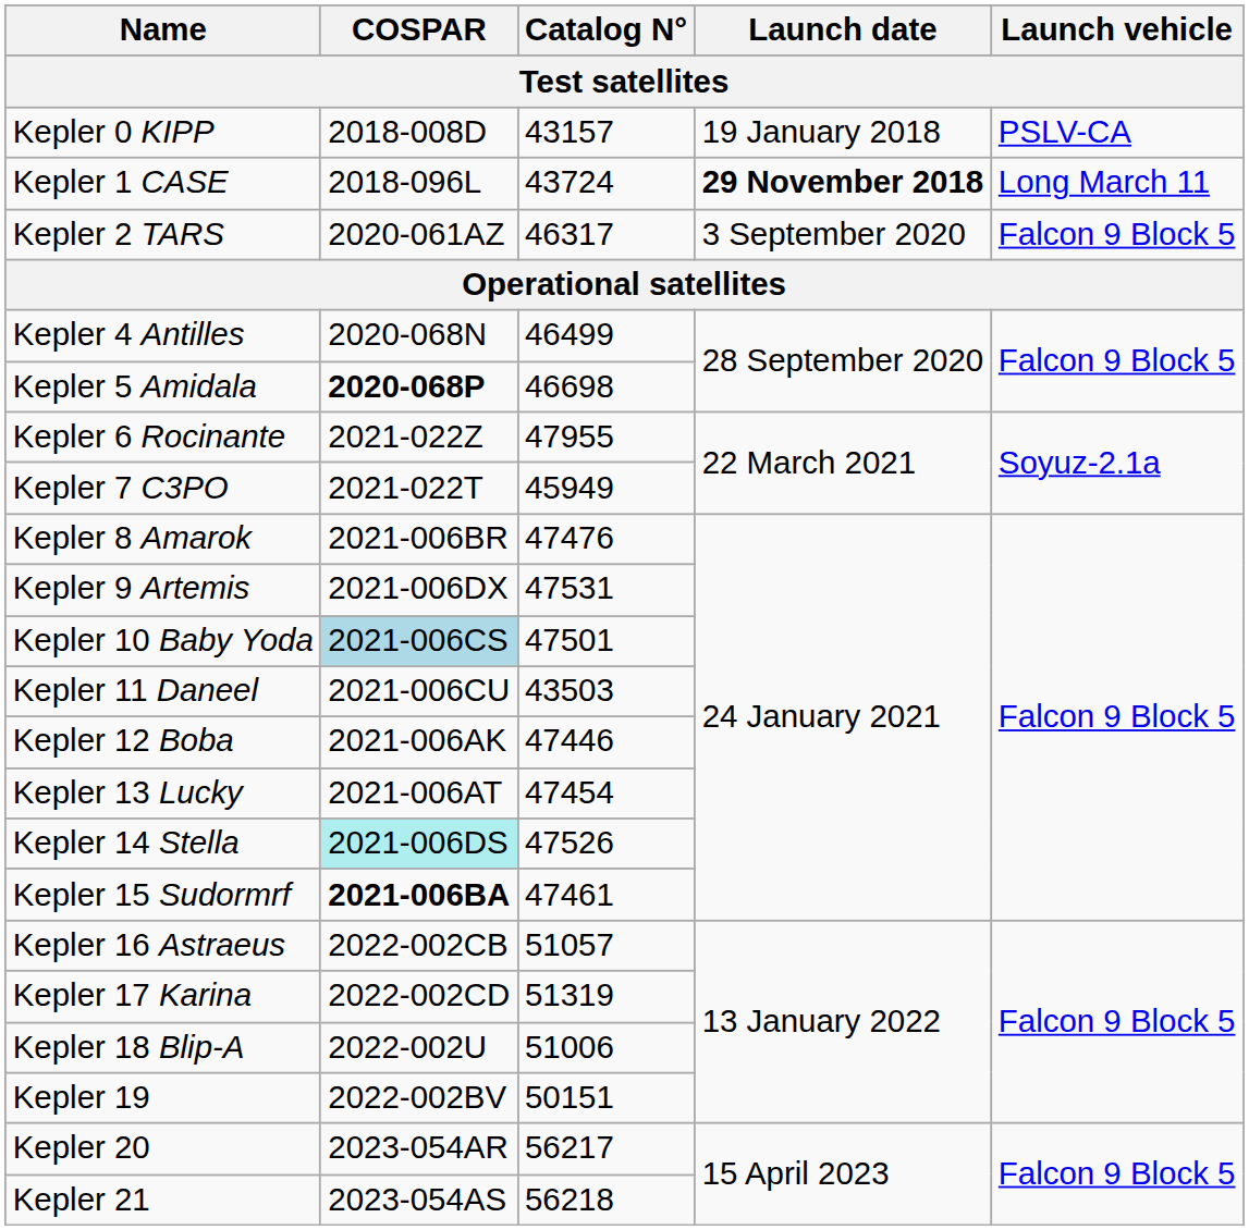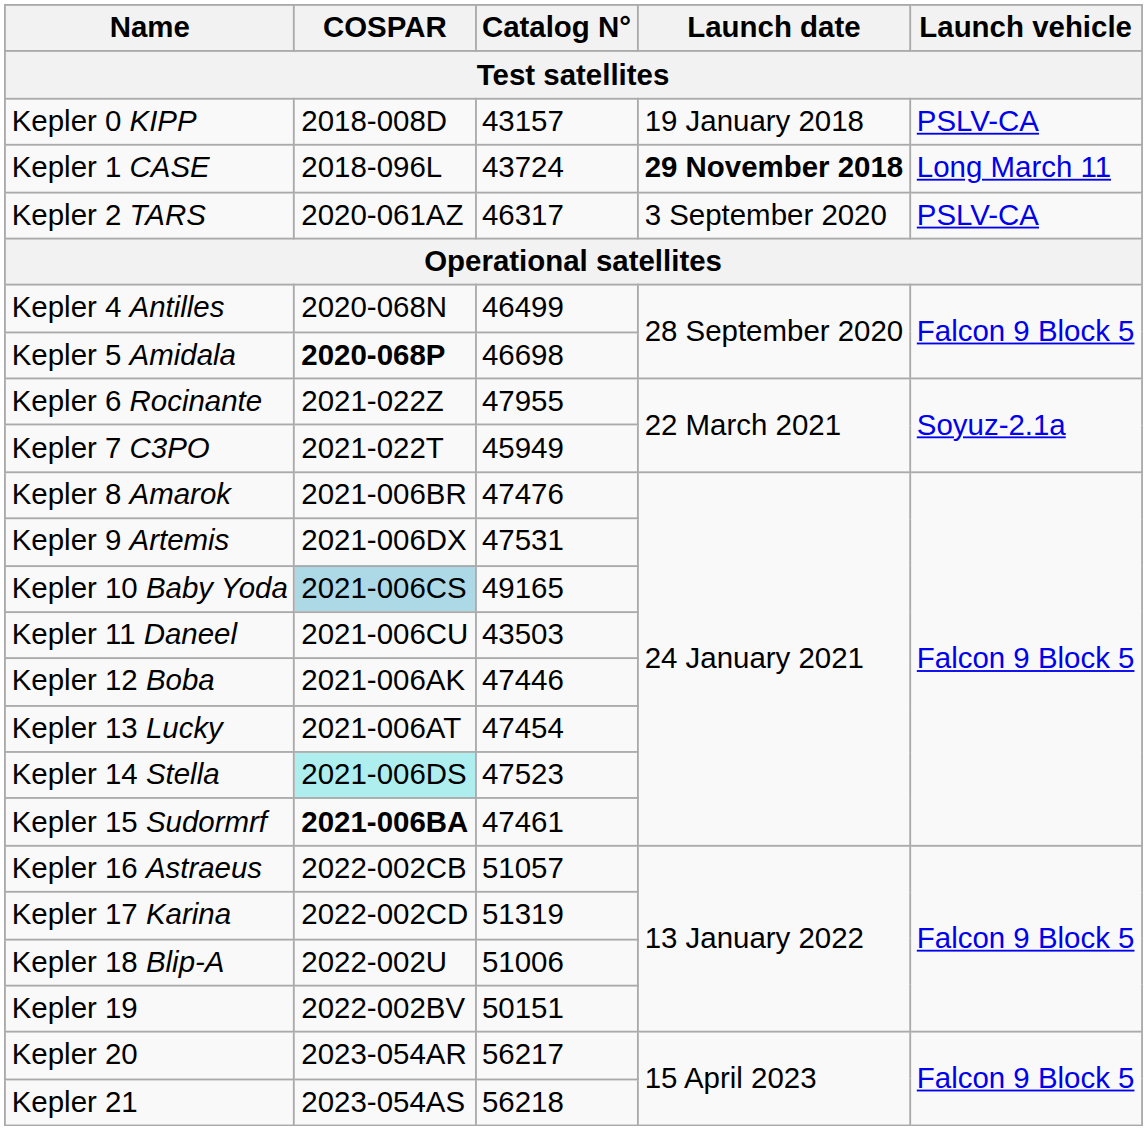Kepler 2 TARS | Launch vehicle: Falcon 9 Block 5 -> PSLV-CA
Kepler 10 Baby Yoda | Catalog N°: 47501 -> 49165
Kepler 14 Stella | Catalog N°: 47526 -> 47523
